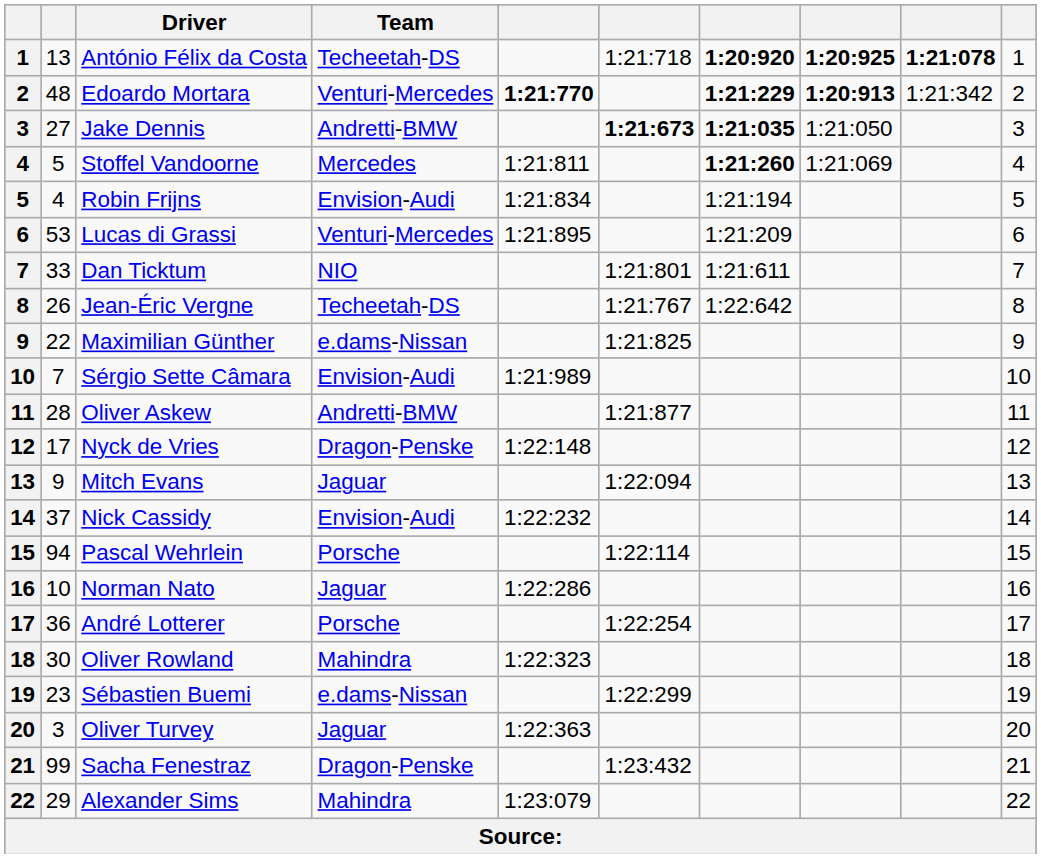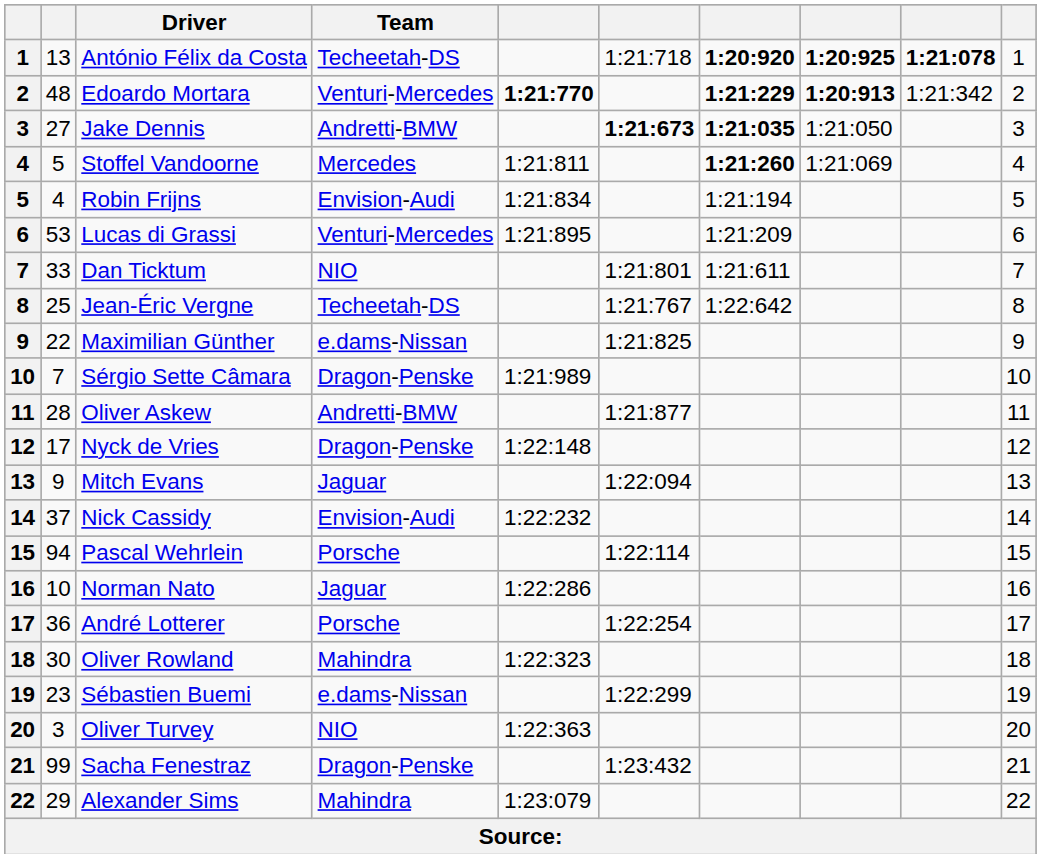Jean-Éric Vergne | column 2: 26 -> 25
Sérgio Sette Câmara | Team: Envision-Audi -> Dragon-Penske
Oliver Turvey | Team: Jaguar -> NIO
